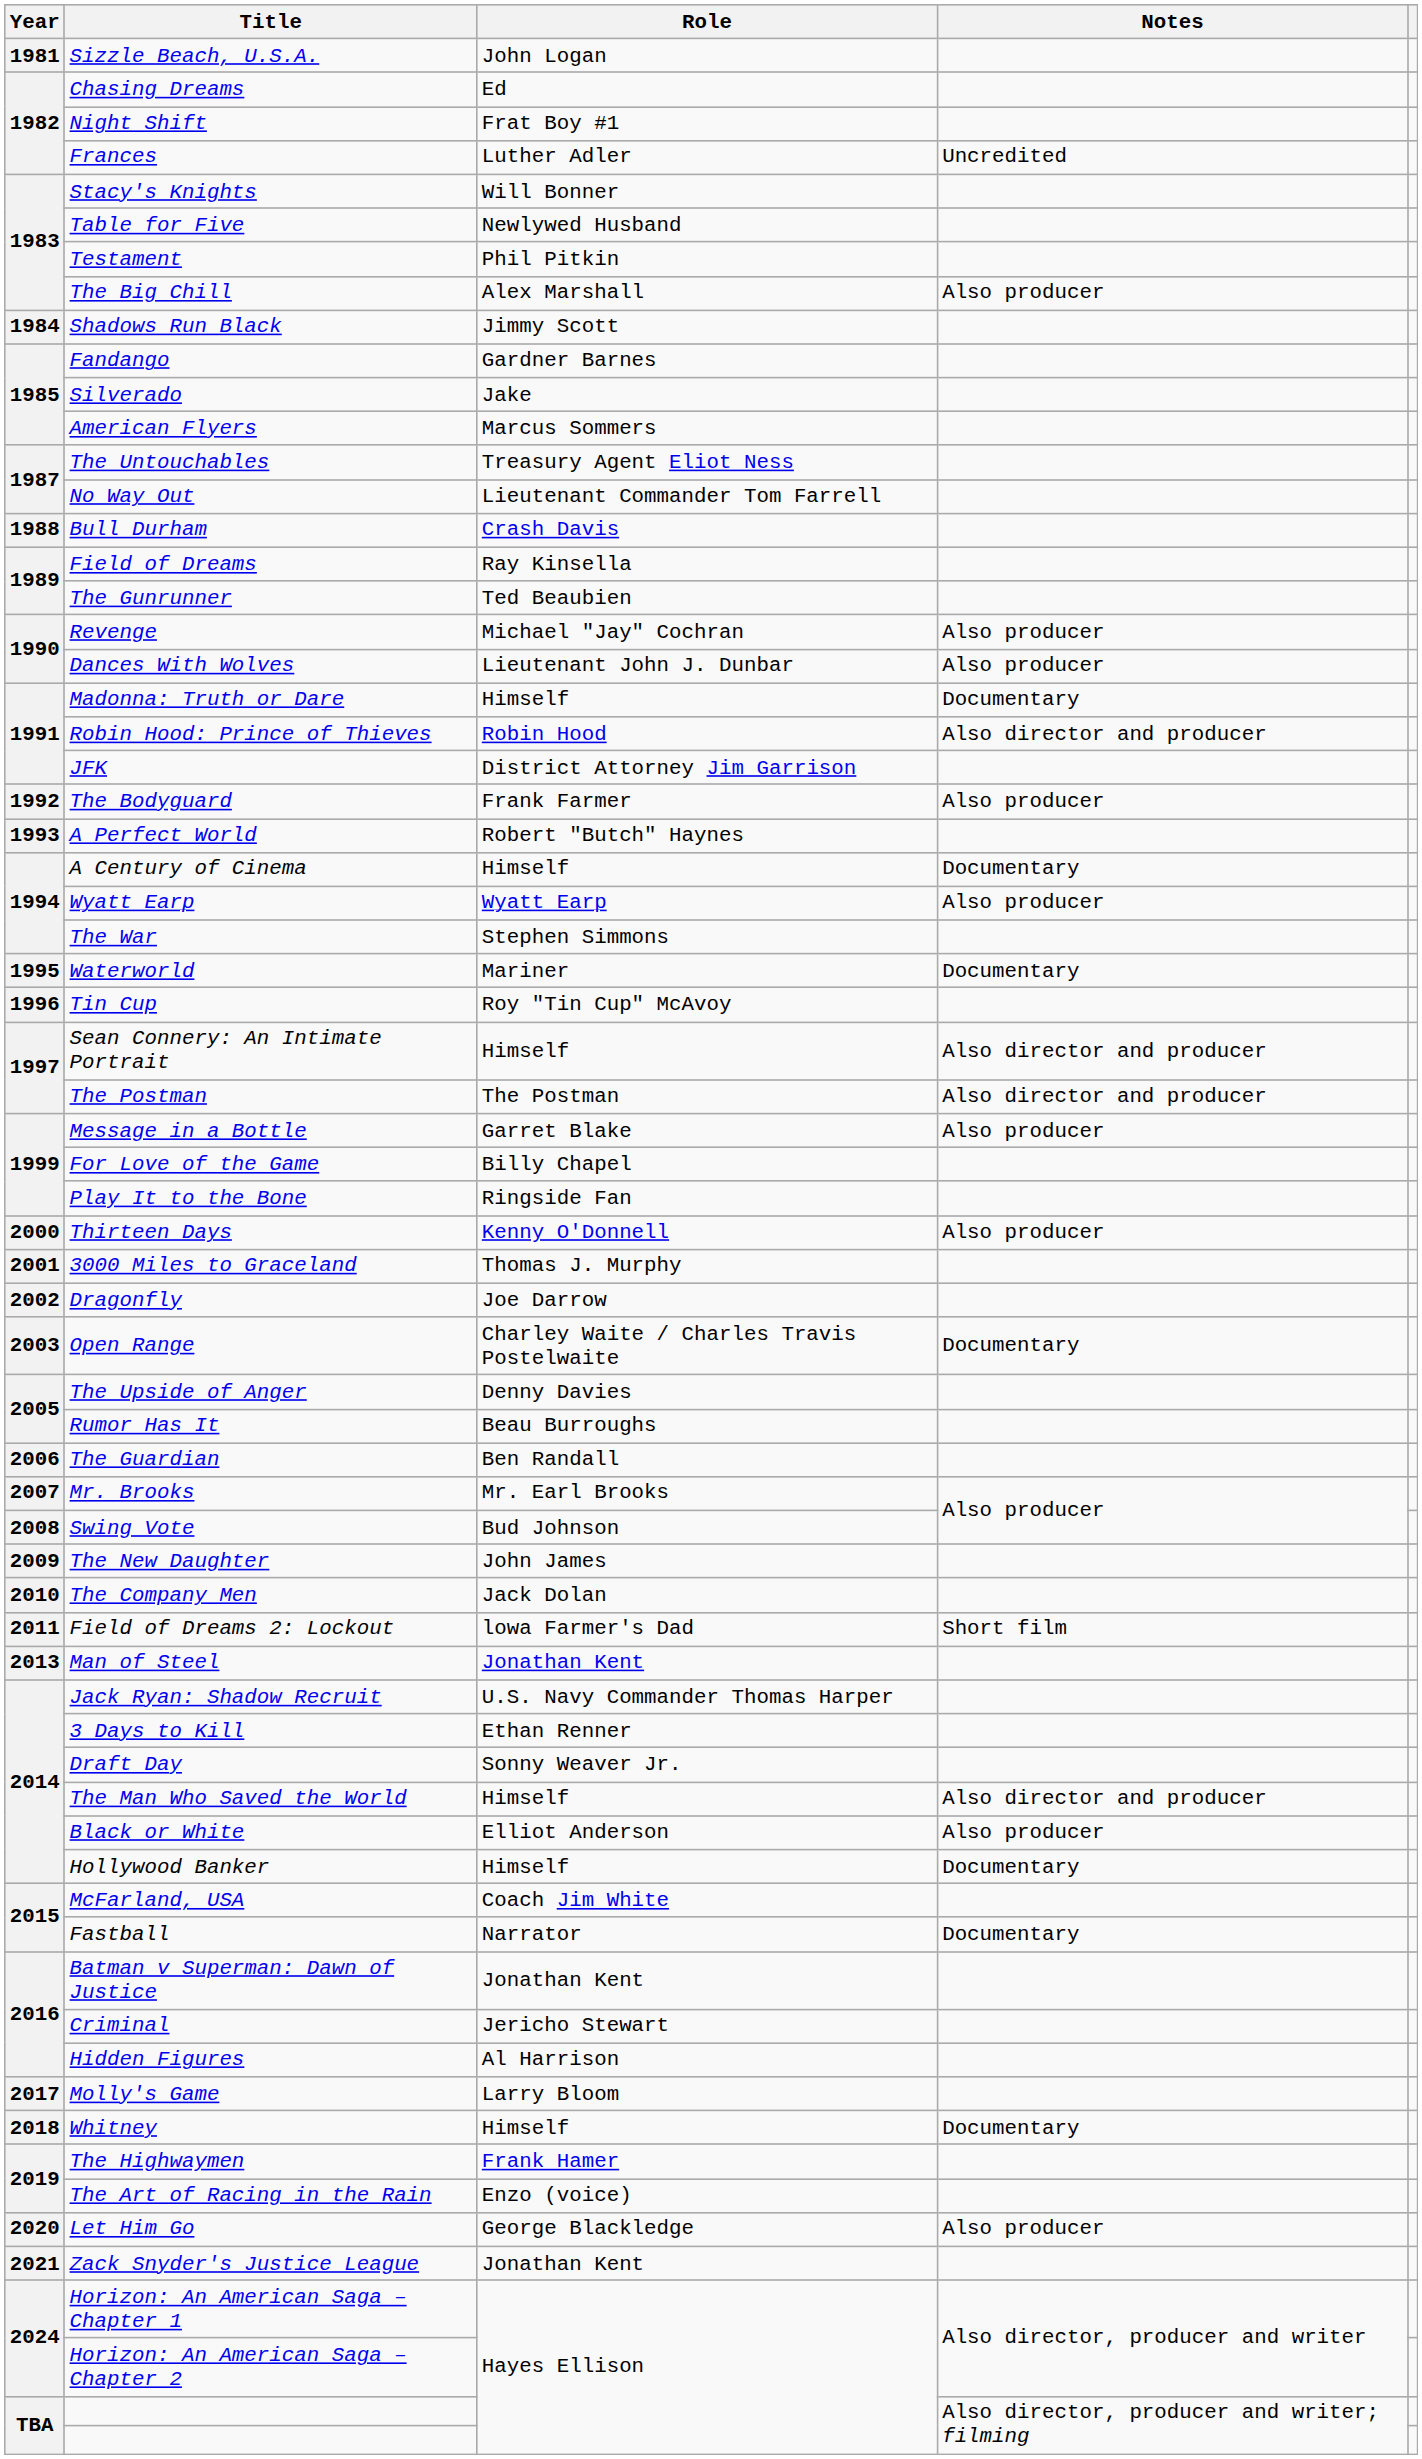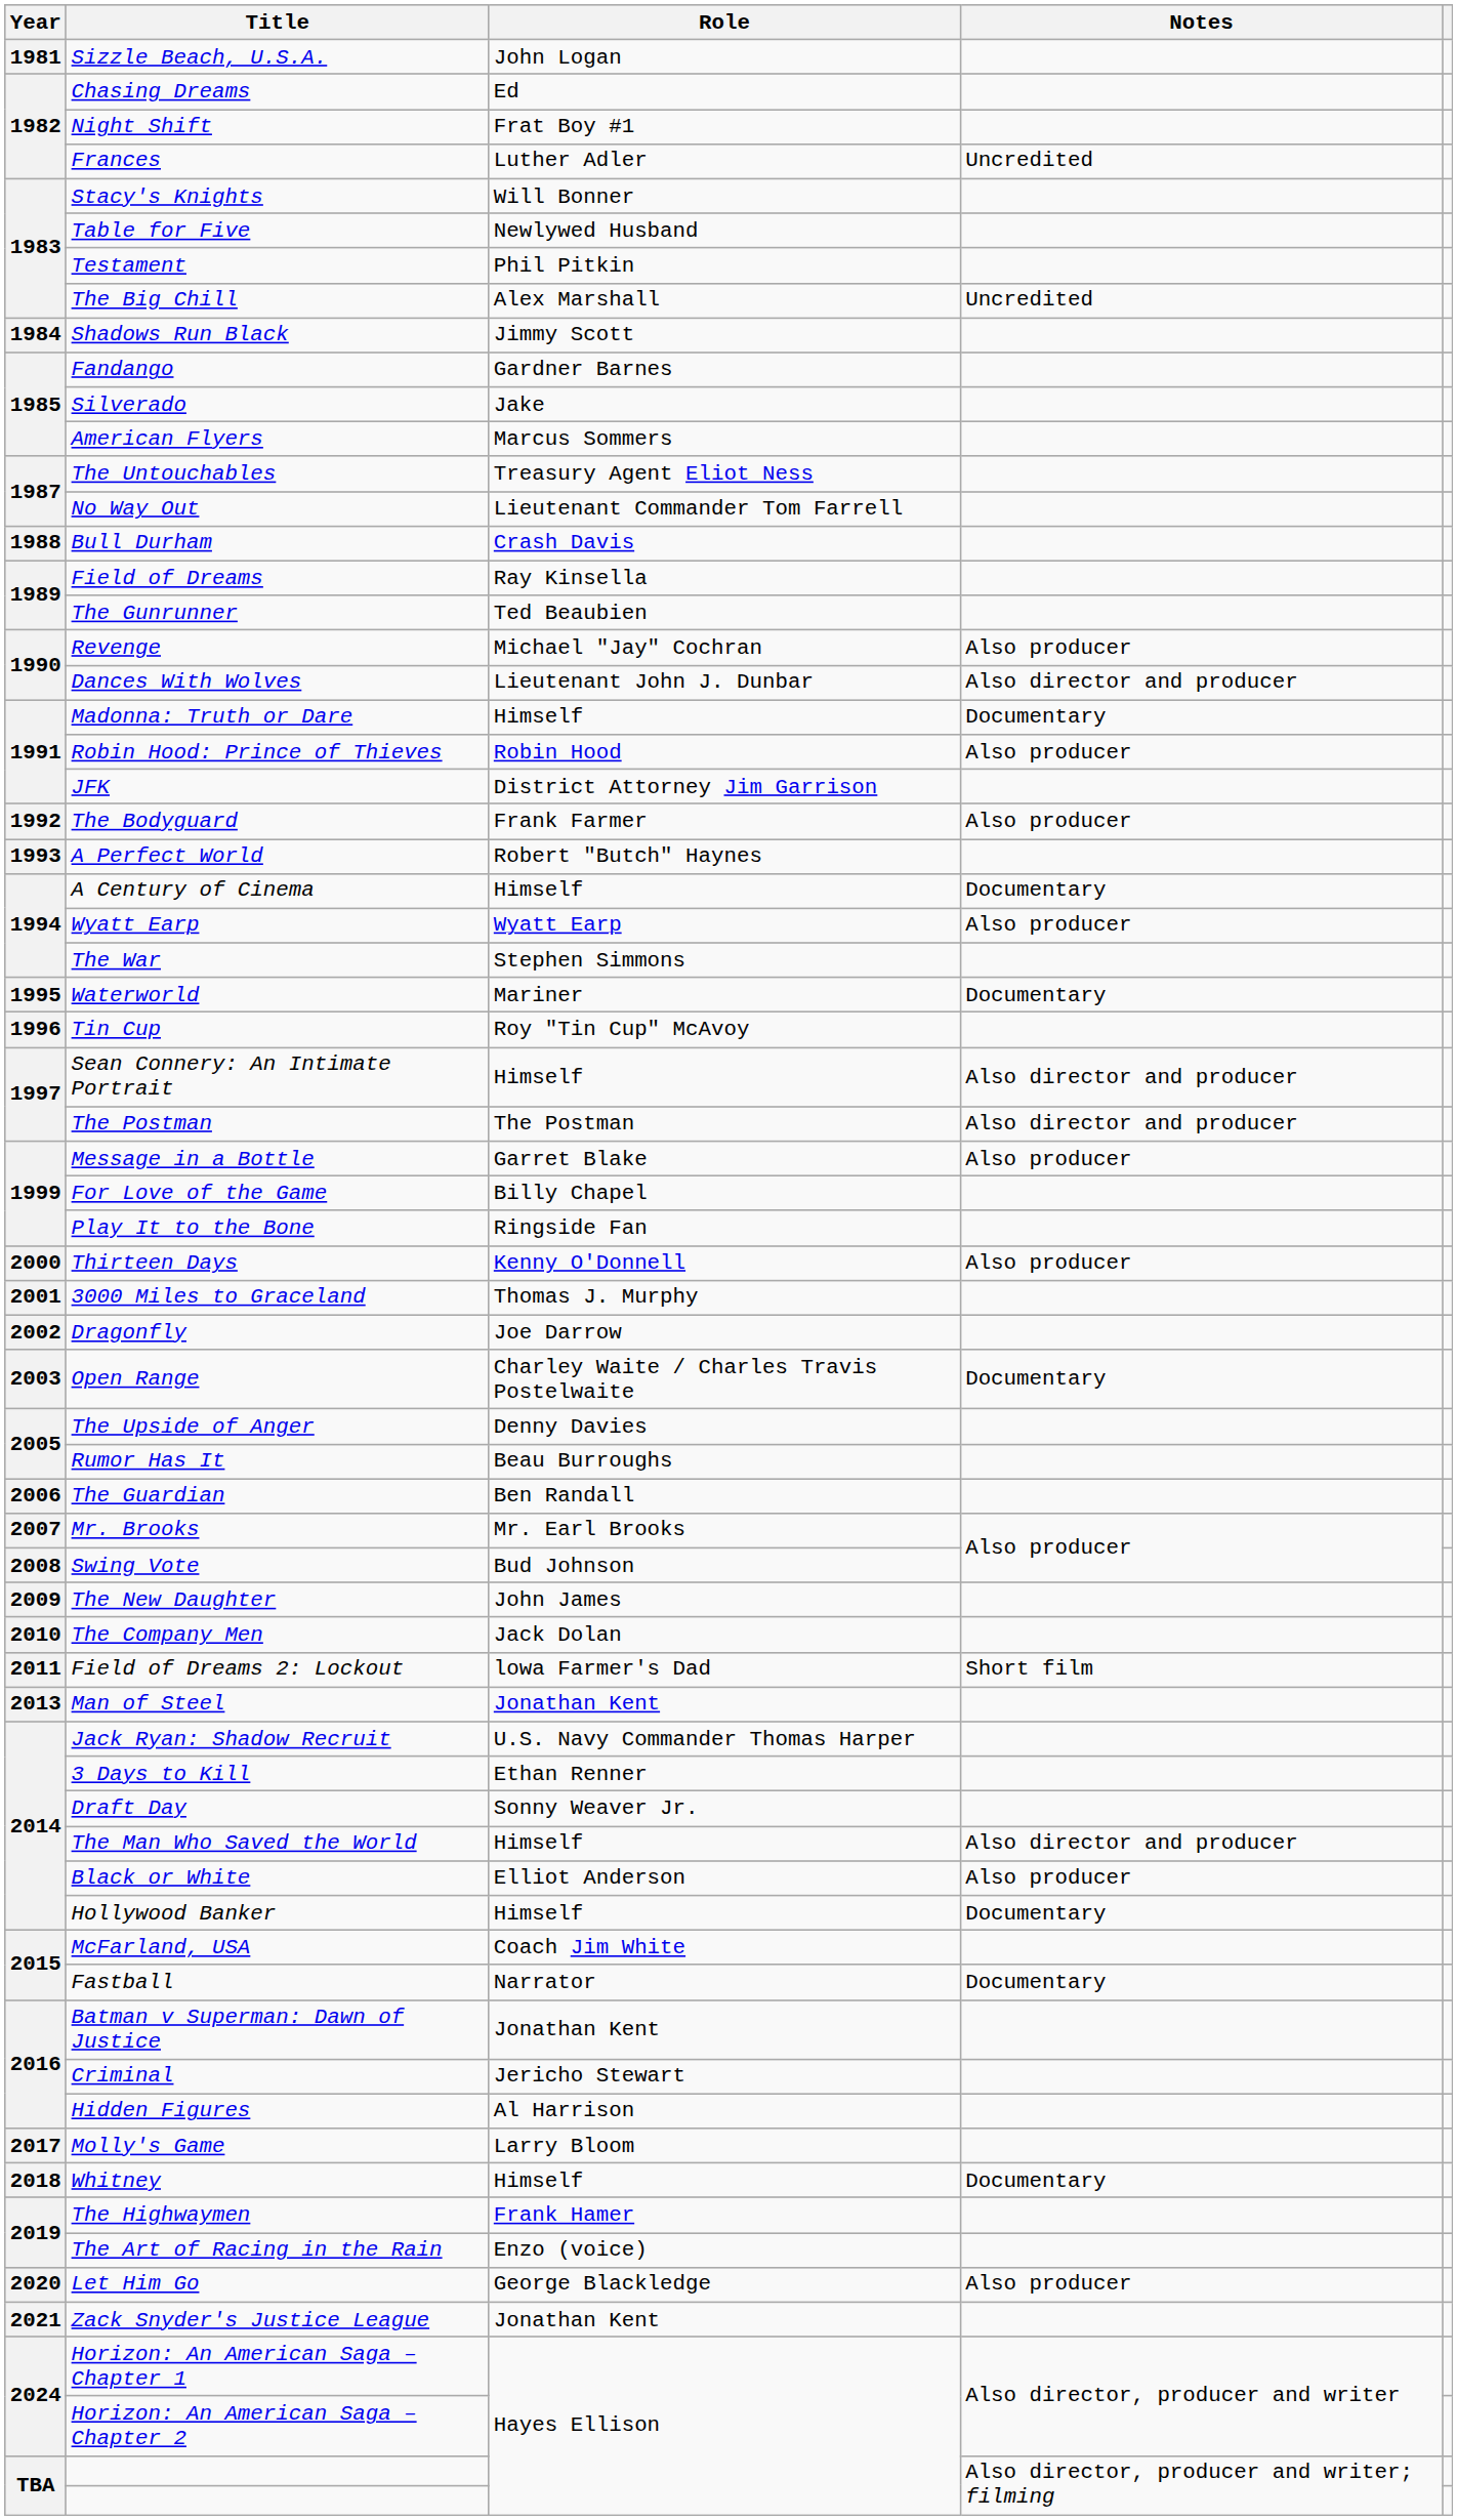The Big Chill | Notes: Also producer -> Uncredited
Dances With Wolves | Notes: Also producer -> Also director and producer
Robin Hood: Prince of Thieves | Notes: Also director and producer -> Also producer
